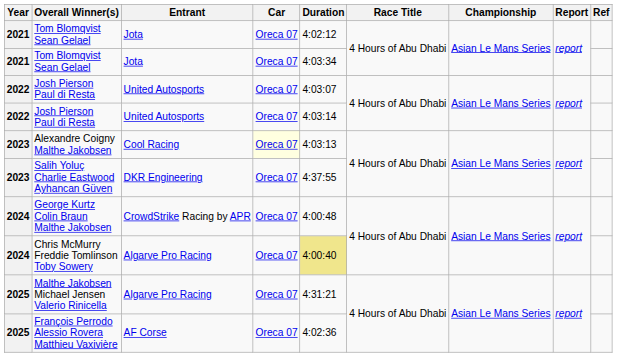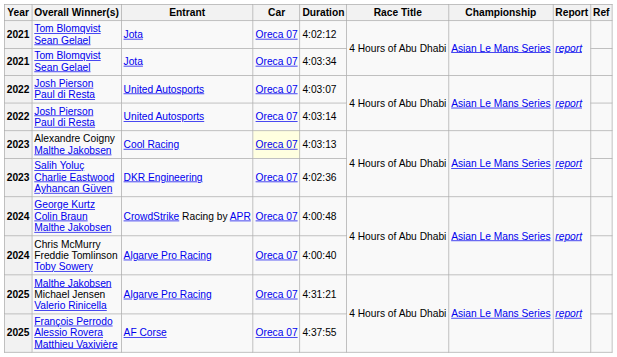Salih Yoluç Charlie Eastwood Ayhancan Güven | Duration: 4:37:55 -> 4:02:36
Chris McMurry Freddie Tomlinson Toby Sowery | Duration: khaki background -> no background
François Perrodo Alessio Rovera Matthieu Vaxivière | Duration: 4:02:36 -> 4:37:55
